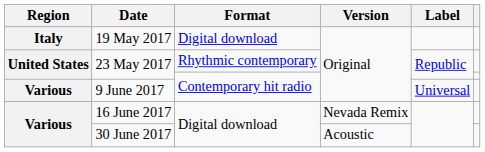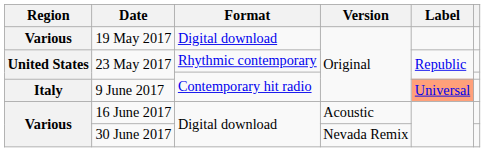19 May 2017 | Region: Italy -> Various
9 June 2017 | Region: Various -> Italy
9 June 2017 | Label: no background -> lightsalmon background
16 June 2017 | Version: Nevada Remix -> Acoustic
30 June 2017 | Version: Acoustic -> Nevada Remix
